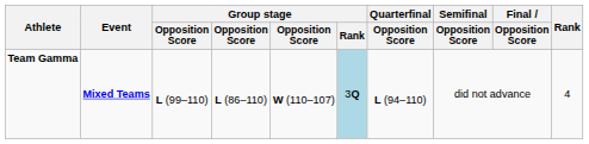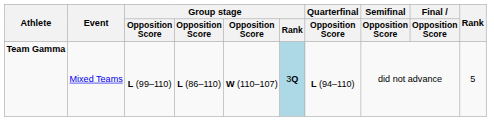Team Gamma | Event: bold -> normal
Team Gamma | Rank: 4 -> 5
